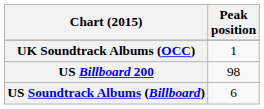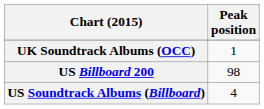US Soundtrack Albums (Billboard) | Peak position: 6 -> 4
